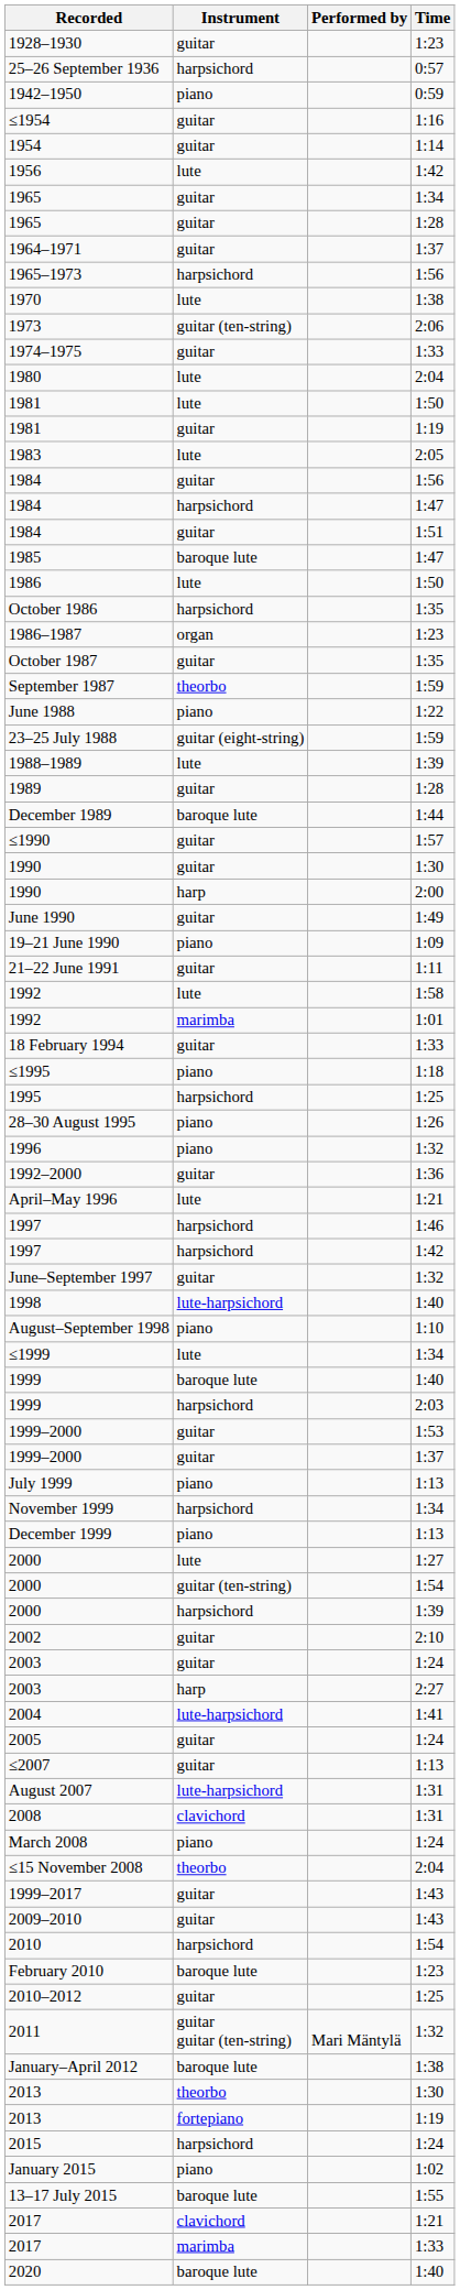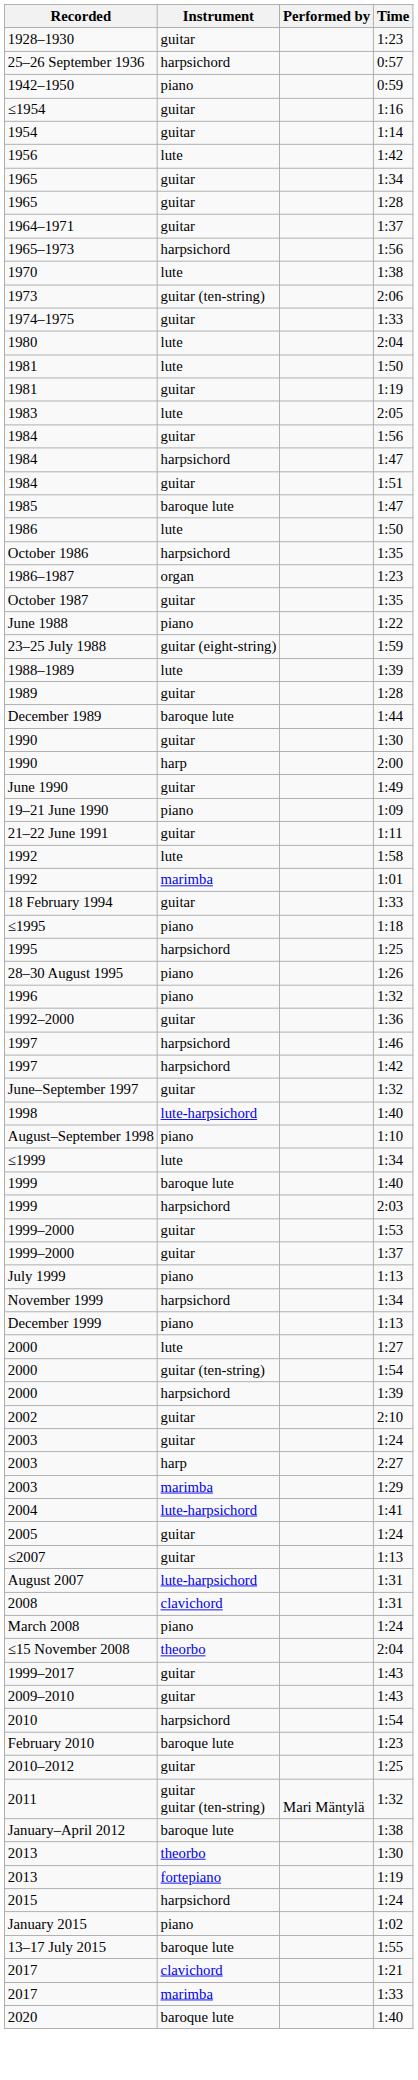- row: September 1987 | theorbo | 1:59
- row: ≤1990 | guitar | 1:57
- row: April–May 1996 | lute | 1:21
+ row: 2003 | marimba | 1:29
